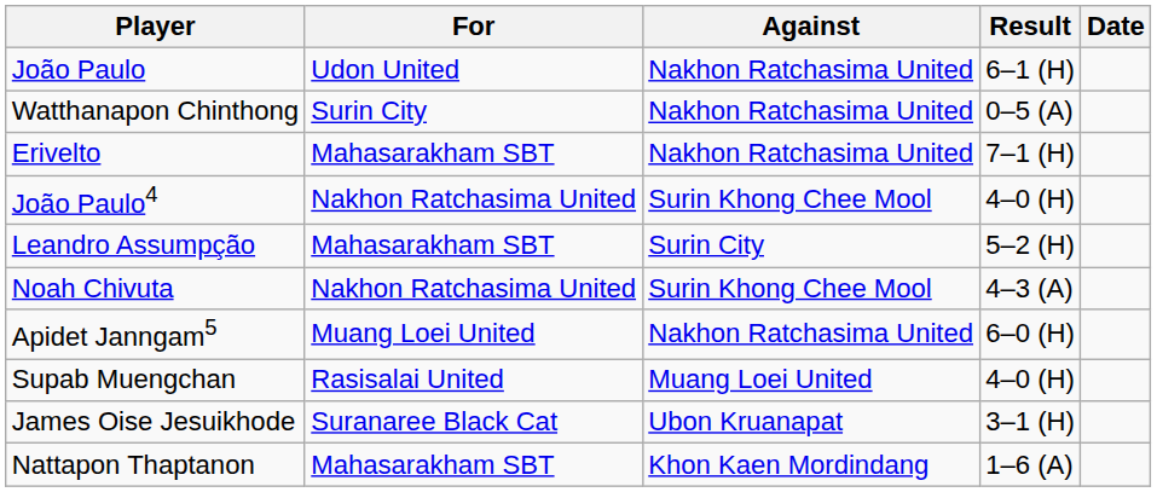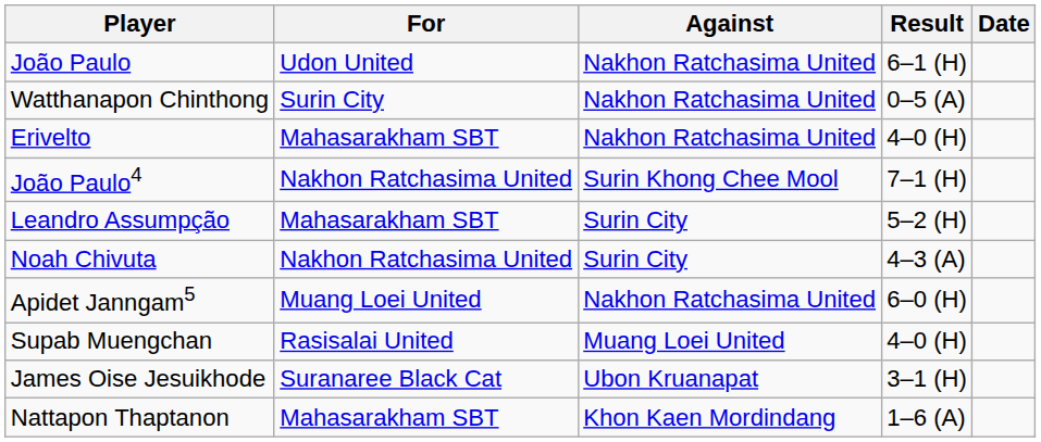Erivelto | Result: 7–1 (H) -> 4–0 (H)
João Paulo4 | Result: 4–0 (H) -> 7–1 (H)
Noah Chivuta | Against: Surin Khong Chee Mool -> Surin City
